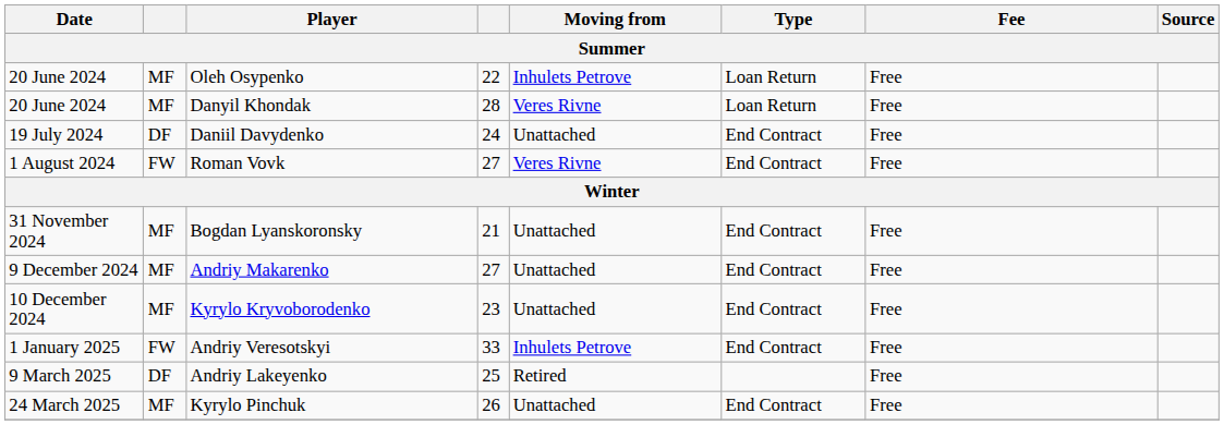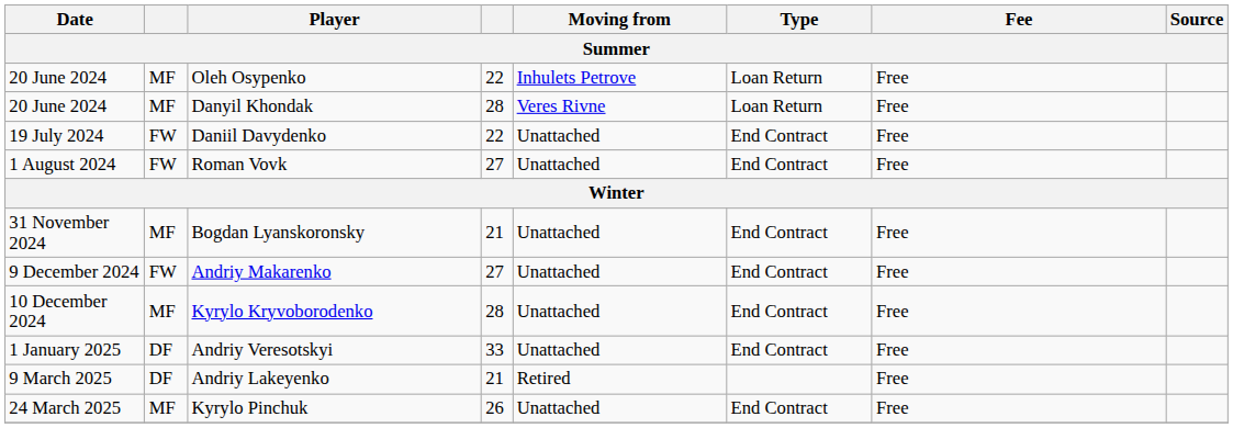Daniil Davydenko | column 2: DF -> FW
Daniil Davydenko | column 4: 24 -> 22
Roman Vovk | Moving from: Veres Rivne -> Unattached
Andriy Makarenko | column 2: MF -> FW
Kyrylo Kryvoborodenko | column 4: 23 -> 28
Andriy Veresotskyi | column 2: FW -> DF
Andriy Veresotskyi | Moving from: Inhulets Petrove -> Unattached
Andriy Lakeyenko | column 4: 25 -> 21
